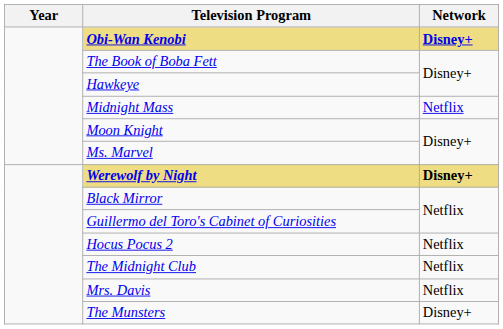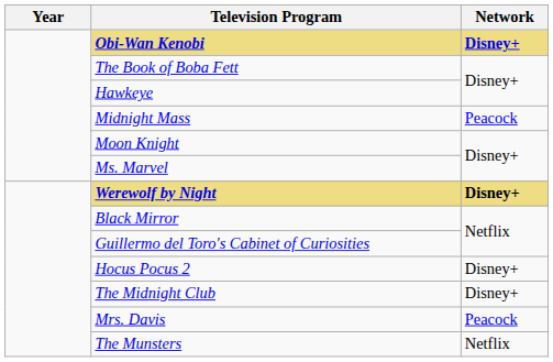Midnight Mass | Network: Netflix -> Peacock
Hocus Pocus 2 | Network: Netflix -> Disney+
The Midnight Club | Network: Netflix -> Disney+
Mrs. Davis | Network: Netflix -> Peacock
The Munsters | Network: Disney+ -> Netflix
